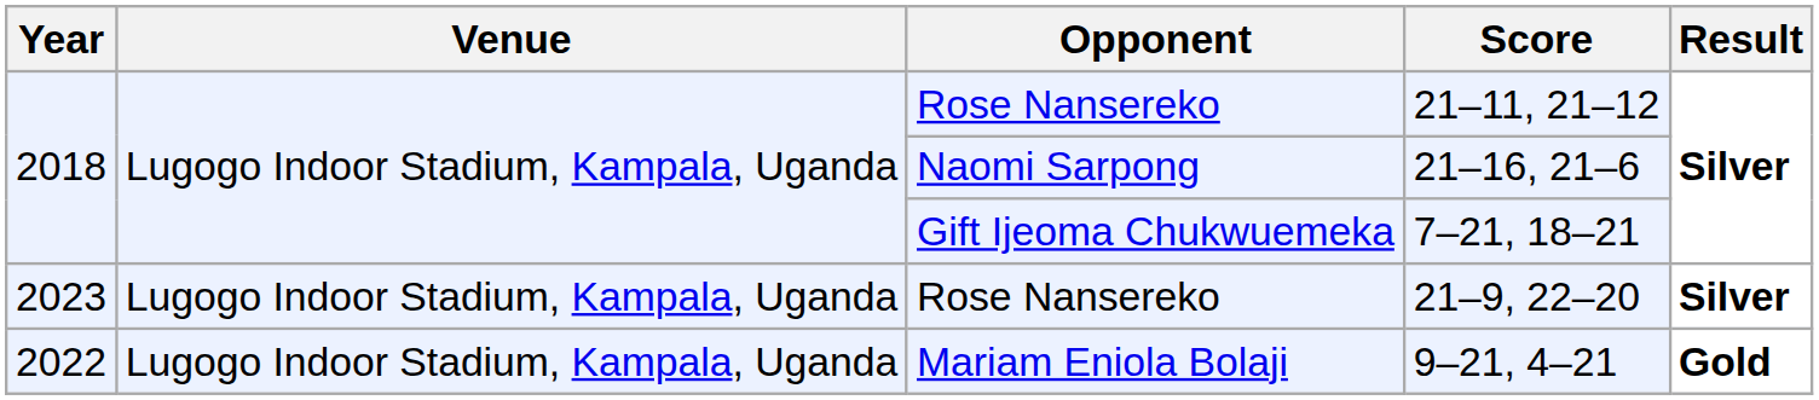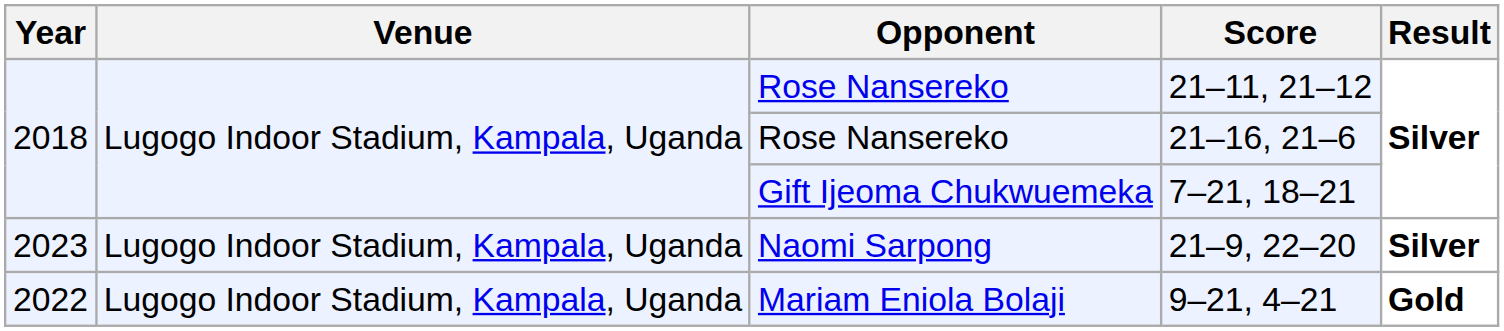21–16, 21–6 | Opponent: Naomi Sarpong -> Rose Nansereko
21–9, 22–20 | Opponent: Rose Nansereko -> Naomi Sarpong
